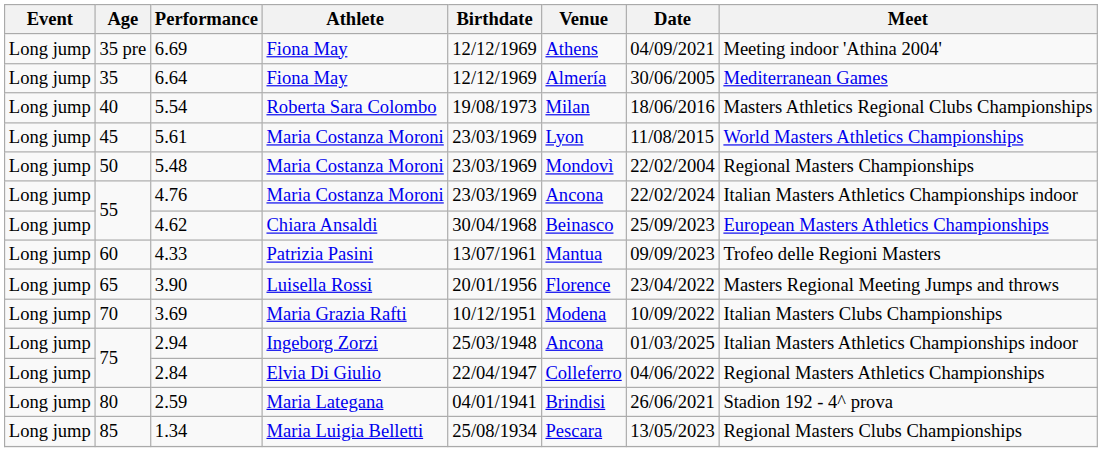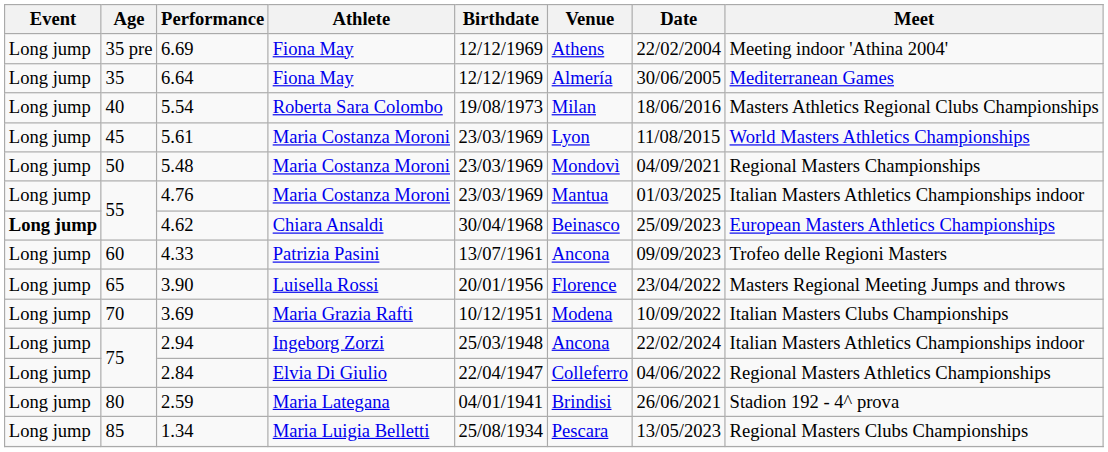6.69 | Date: 04/09/2021 -> 22/02/2004
5.48 | Date: 22/02/2004 -> 04/09/2021
4.76 | Venue: Ancona -> Mantua
4.76 | Date: 22/02/2024 -> 01/03/2025
4.62 | Event: normal -> bold
4.33 | Venue: Mantua -> Ancona
2.94 | Date: 01/03/2025 -> 22/02/2024
